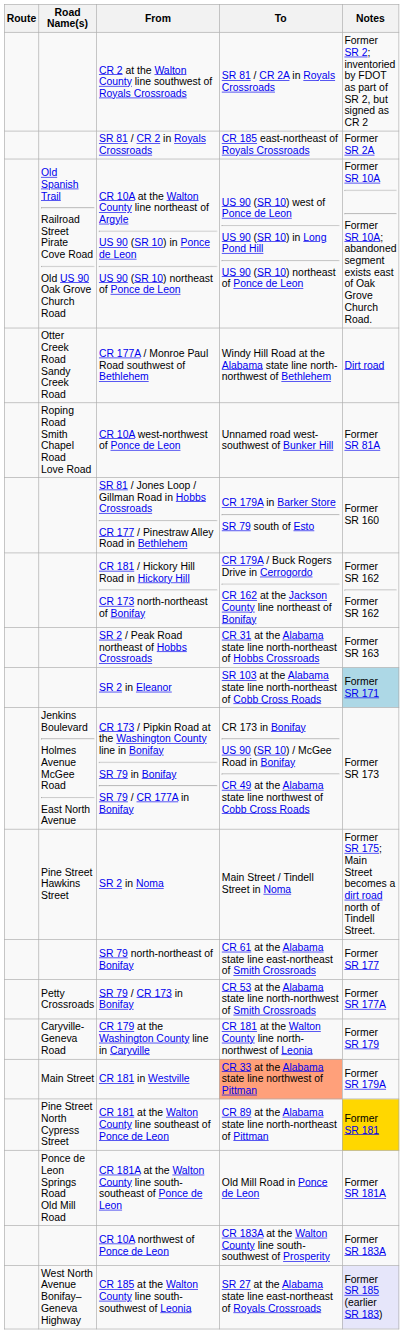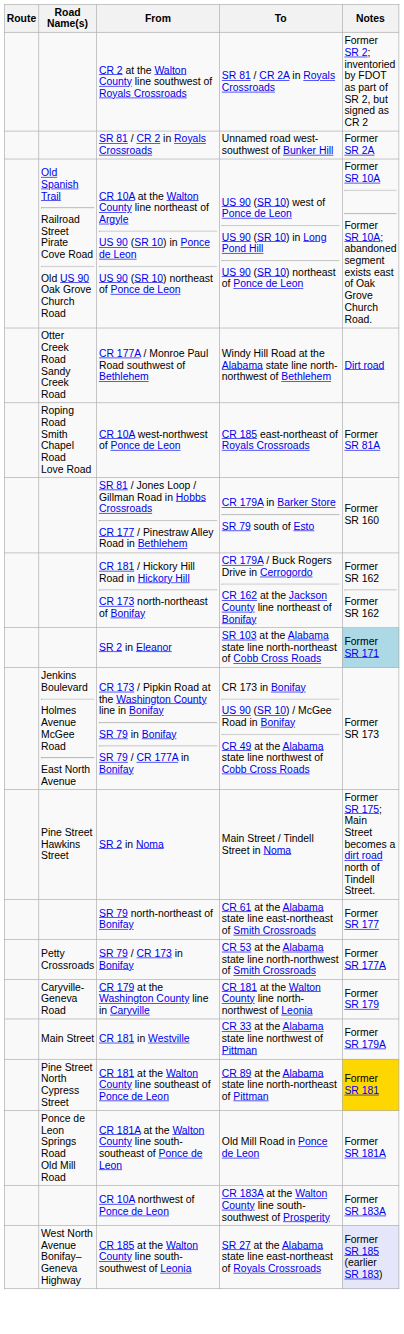SR 81 / CR 2 in Royals Crossroads | To: CR 185 east-northeast of Royals Crossroads -> Unnamed road west-southwest of Bunker Hill
CR 10A west-northwest of Ponce de Leon | To: Unnamed road west-southwest of Bunker Hill -> CR 185 east-northeast of Royals Crossroads
- row: SR 2 / Peak Road northeast of Hobbs Crossroads | CR 31 at the Alabama state line north-northeast of Hobbs Crossroads | Former SR 163
CR 181 in Westville | To: lightsalmon background -> no background
